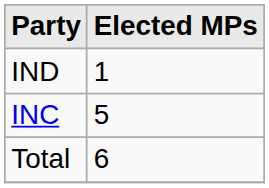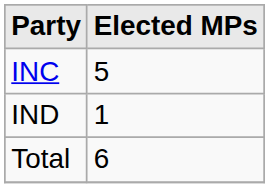rows swapped: INC <-> IND
